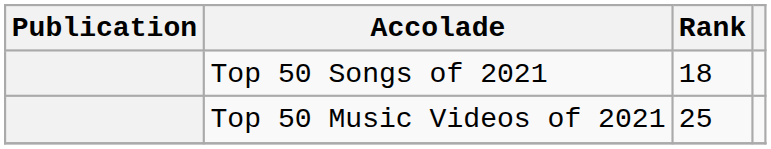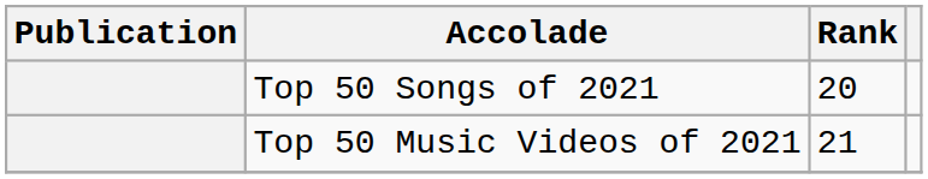Top 50 Songs of 2021 | Rank: 18 -> 20
Top 50 Music Videos of 2021 | Rank: 25 -> 21
